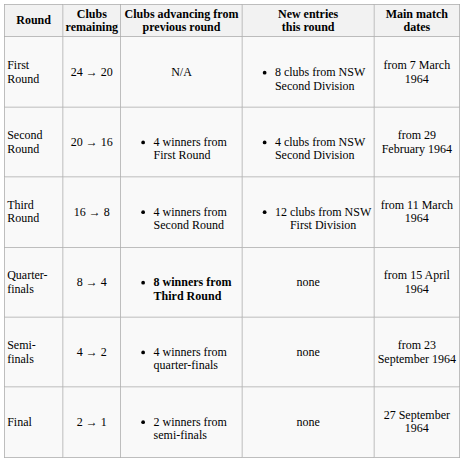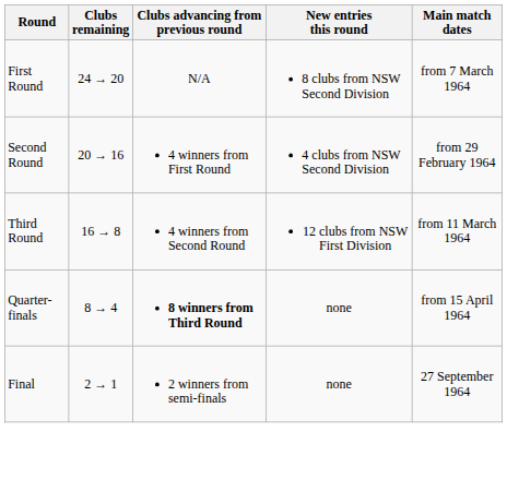- row: Semi-finals | 4 → 2 | 4 winners from quarter-finals | none | from 23 September 1964
